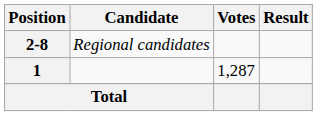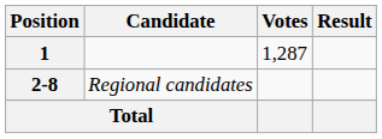rows swapped: 1 <-> 2-8
